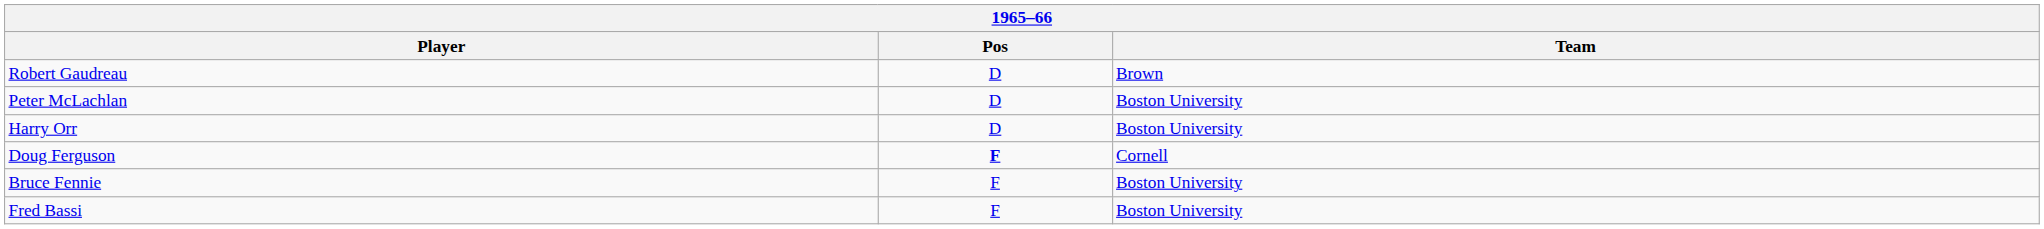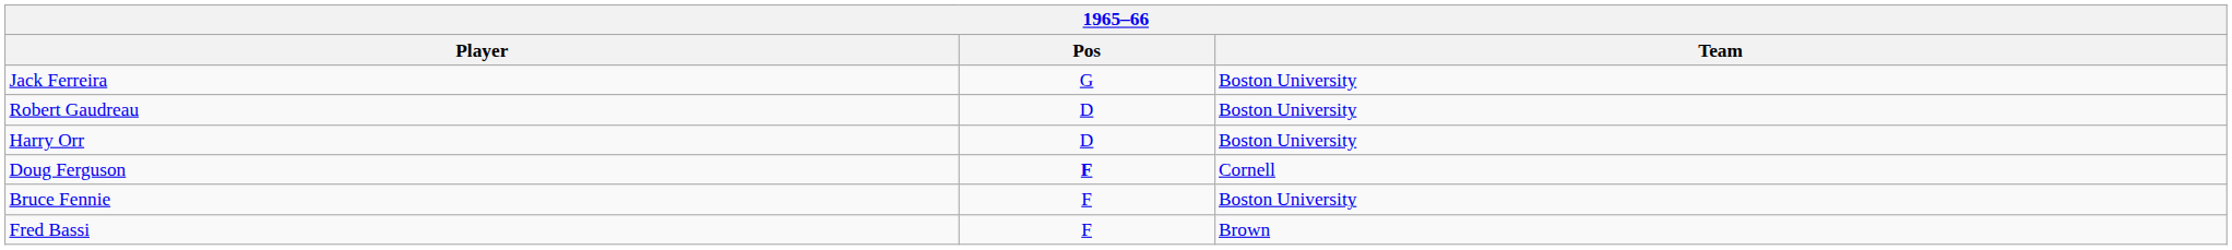+ row: Jack Ferreira | G | Boston University
Robert Gaudreau | Team: Brown -> Boston University
- row: Peter McLachlan | D | Boston University
Fred Bassi | Team: Boston University -> Brown
